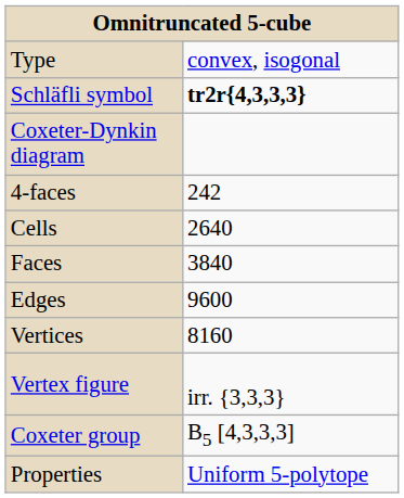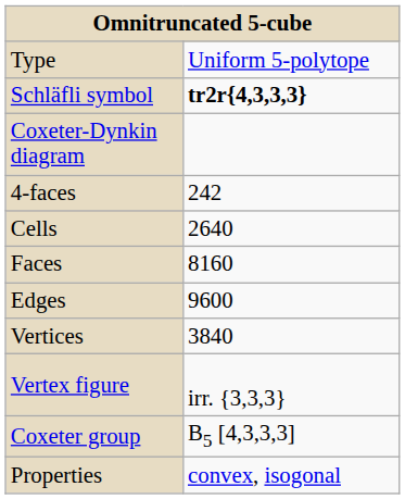Type | column 2: convex, isogonal -> Uniform 5-polytope
Faces | column 2: 3840 -> 8160
Vertices | column 2: 8160 -> 3840
Properties | column 2: Uniform 5-polytope -> convex, isogonal
